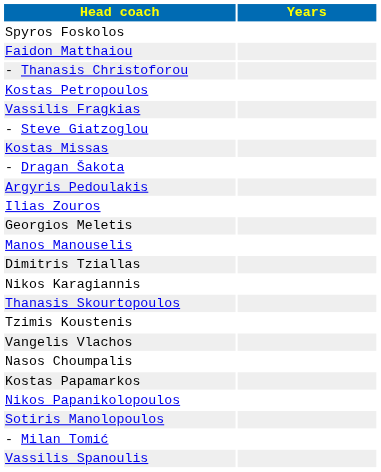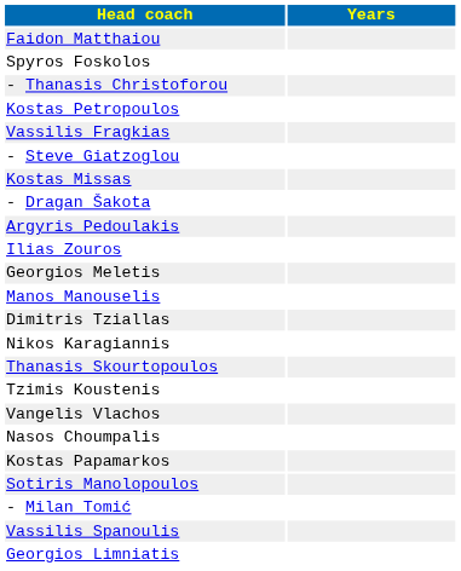rows swapped: Spyros Foskolos <-> Faidon Matthaiou
- row: Nikos Papanikolopoulos
+ row: Georgios Limniatis
